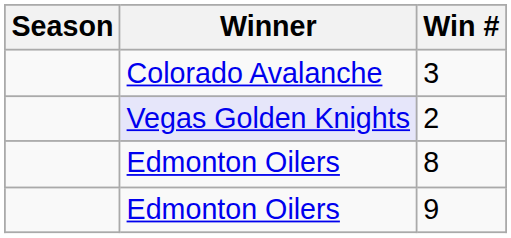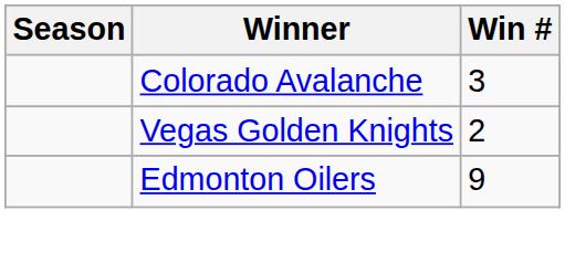2 | Winner: lavender background -> no background
- row: Edmonton Oilers | 8
